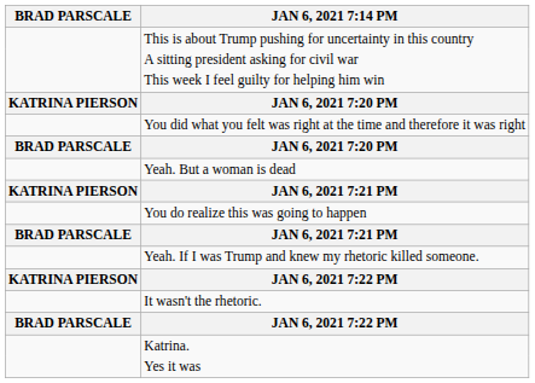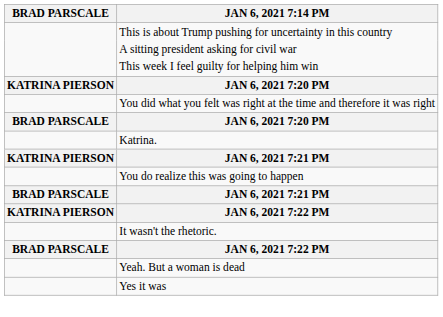rows swapped: Yeah. But a woman is dead <-> Katrina.
- row: Yeah. If I was Trump and knew my rhetoric killed someone.
